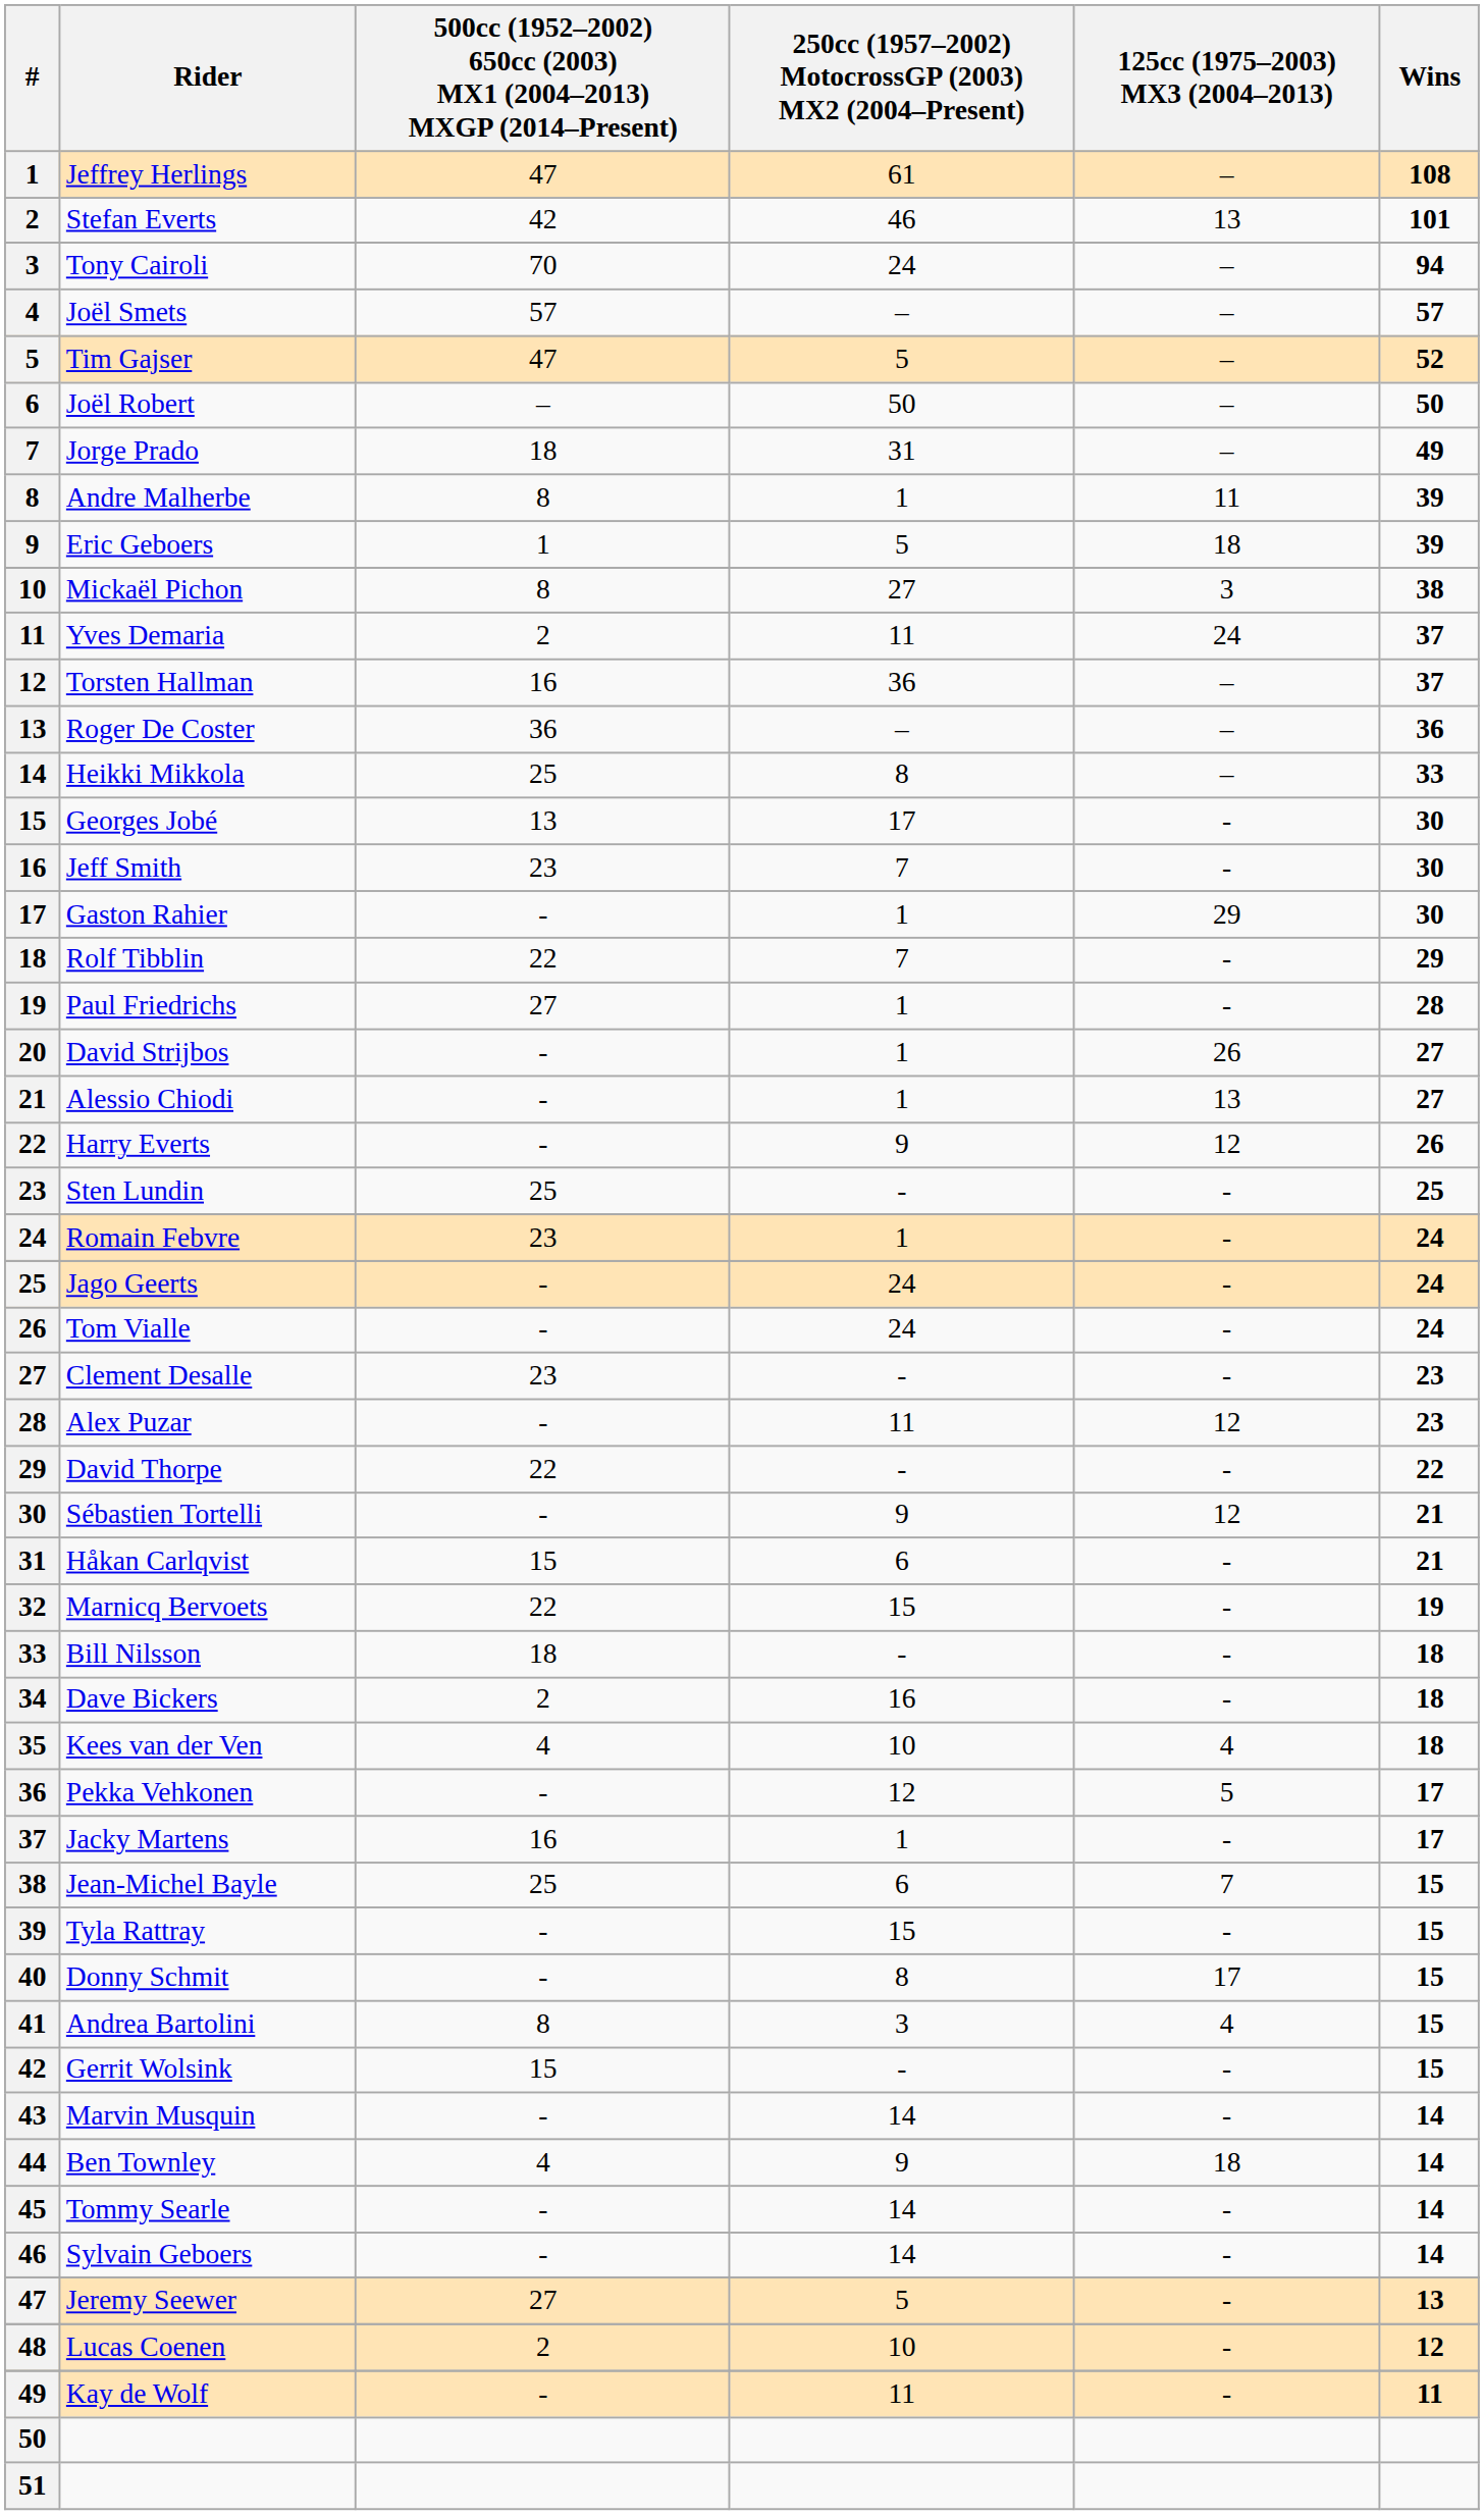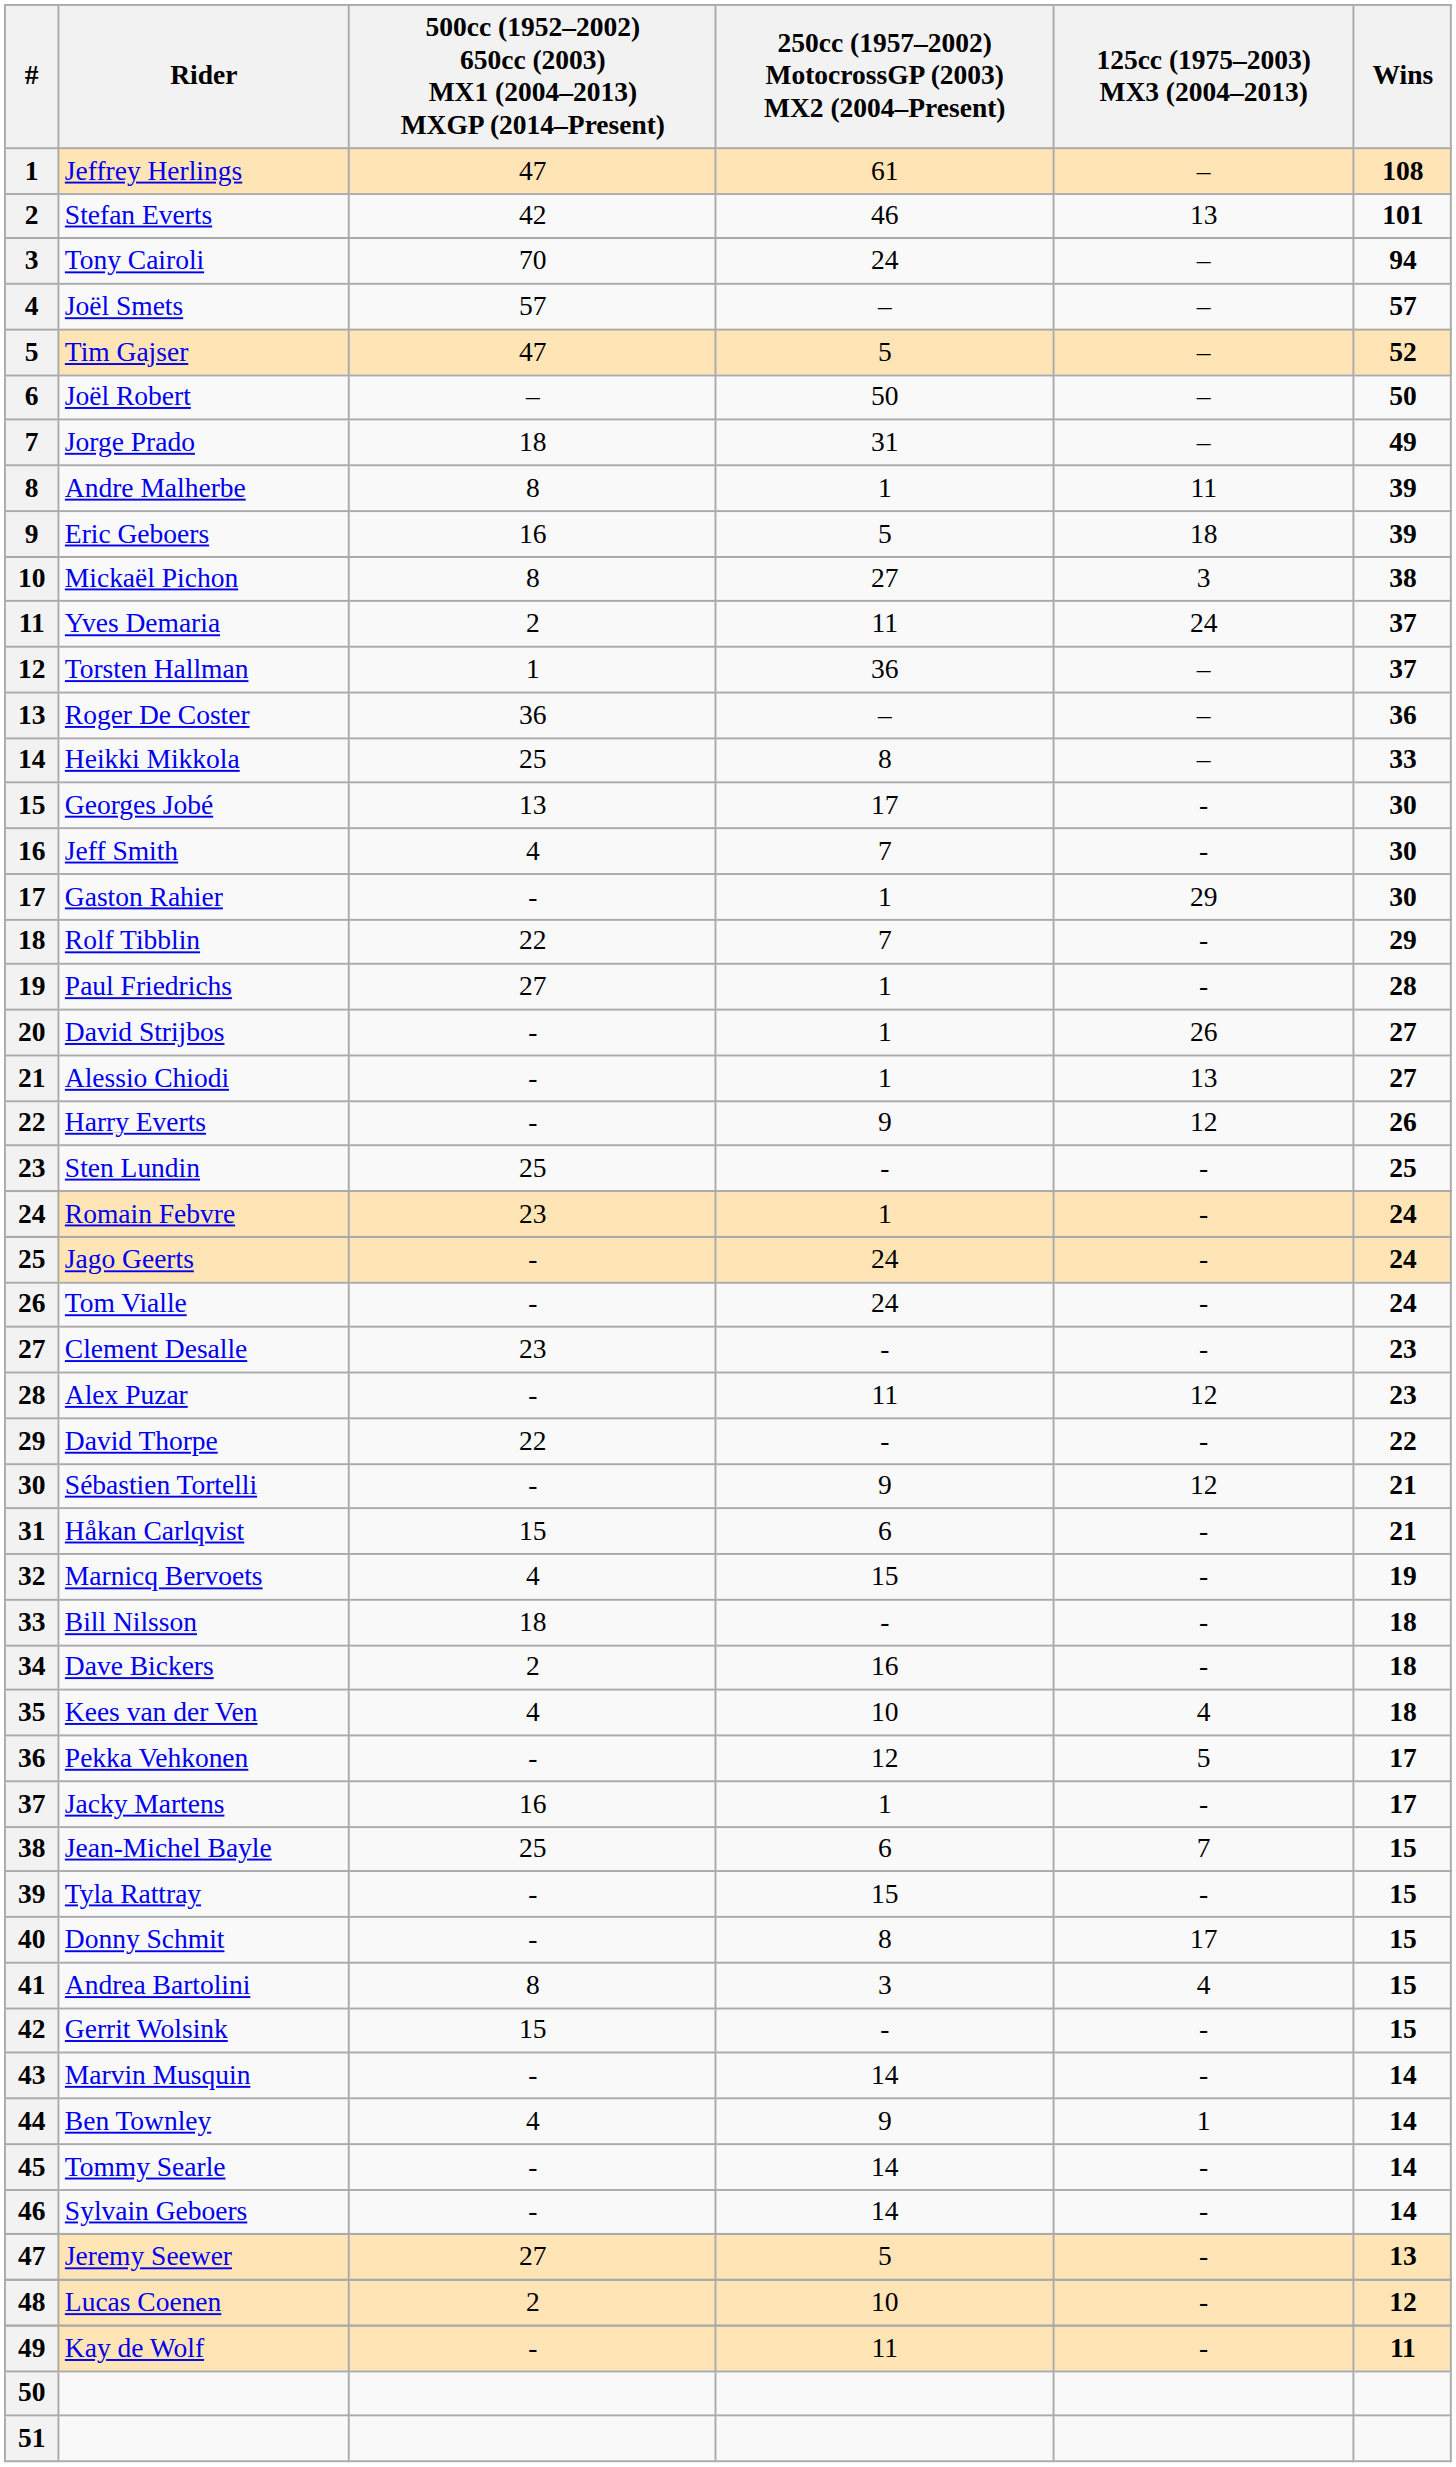Eric Geboers | column 3: 1 -> 16
Torsten Hallman | column 3: 16 -> 1
Jeff Smith | column 3: 23 -> 4
Marnicq Bervoets | column 3: 22 -> 4
Ben Townley | 125cc (1975–2003) MX3 (2004–2013): 18 -> 1
